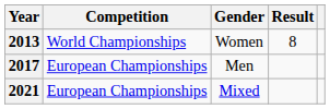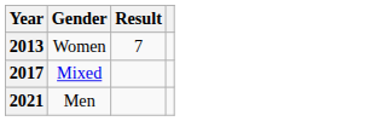- column: Competition | World Championships | European Championships | European Championships
2013 | Result: 8 -> 7
2017 | Gender: Men -> Mixed
2021 | Gender: Mixed -> Men
